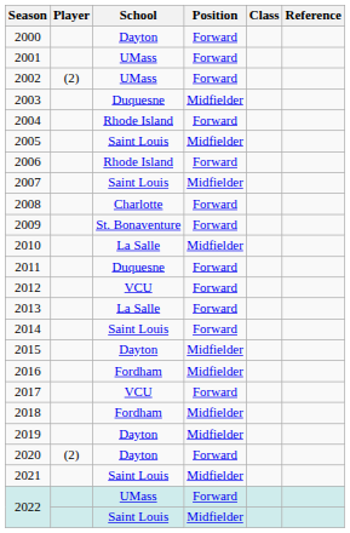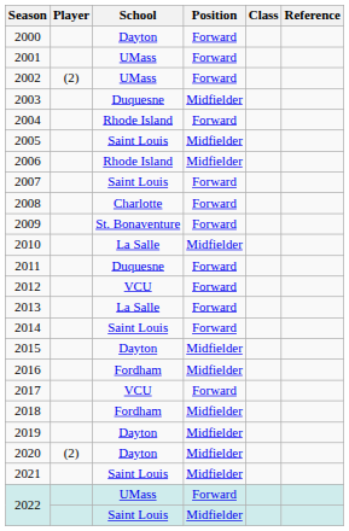2006 | Position: Forward -> Midfielder
2007 | Position: Midfielder -> Forward
2020 | Position: Forward -> Midfielder
